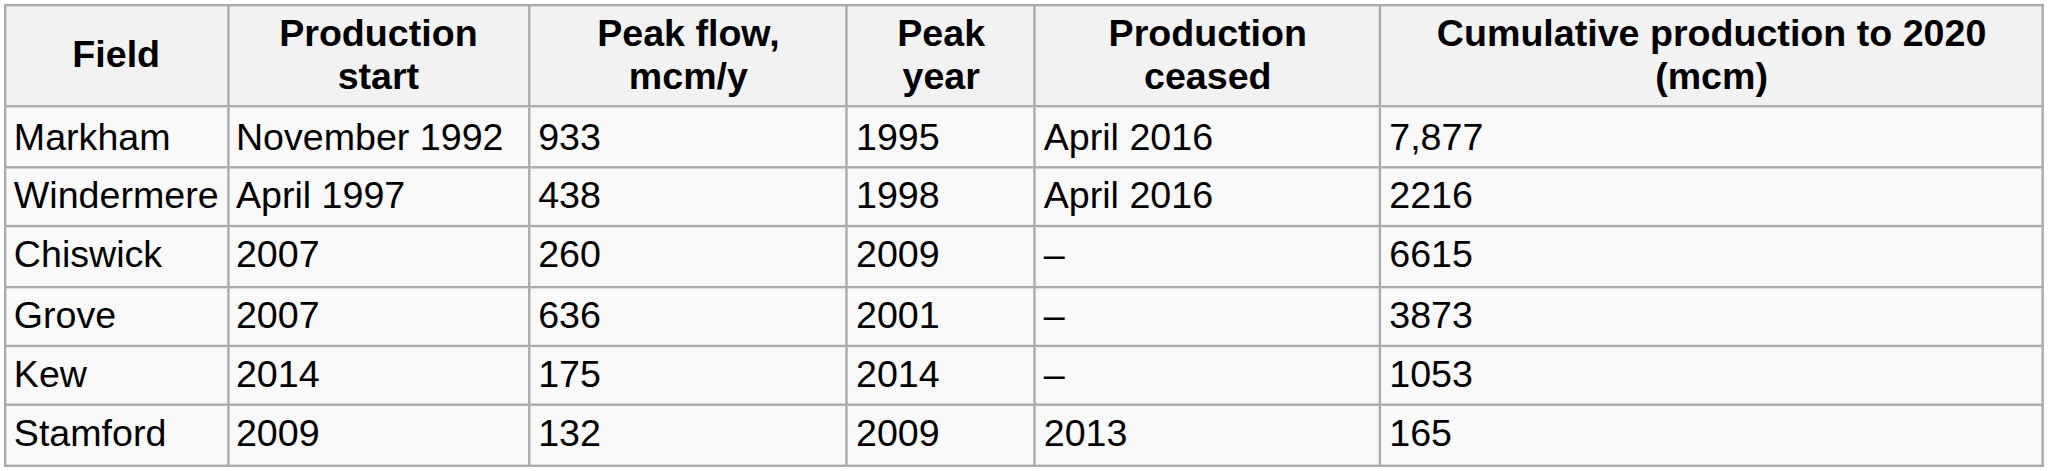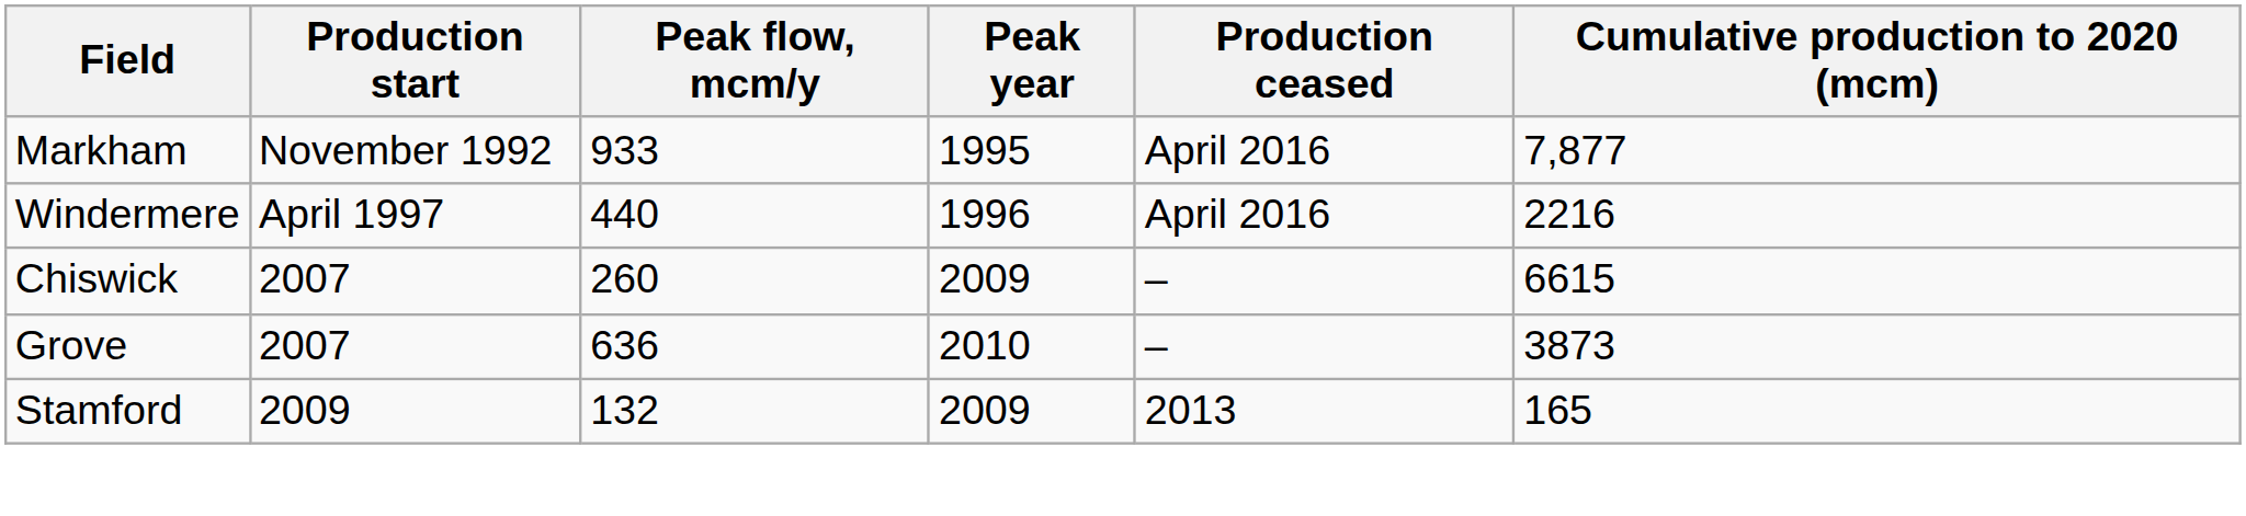Windermere | Peak flow, mcm/y: 438 -> 440
Windermere | Peak year: 1998 -> 1996
Grove | Peak year: 2001 -> 2010
- row: Kew | 2014 | 175 | 2014 | – | 1053
